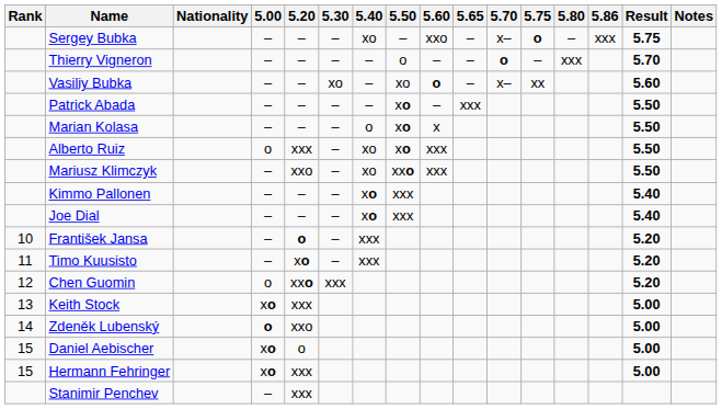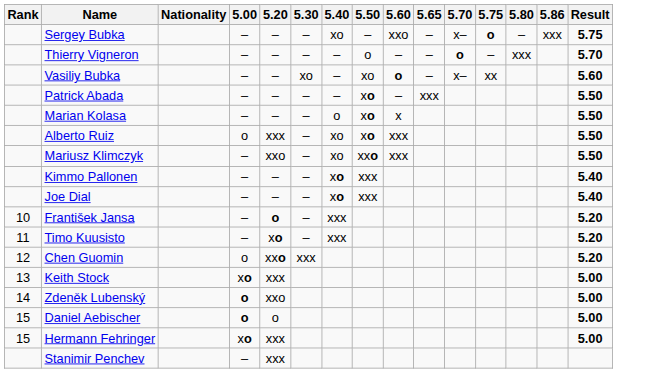- column: Notes
Daniel Aebischer | 5.00: xo -> o
